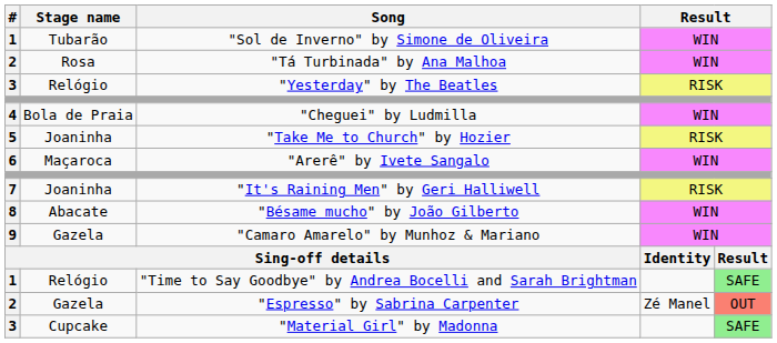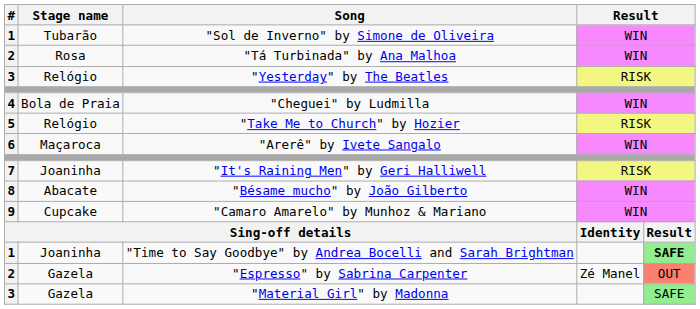"Take Me to Church" by Hozier | Stage name: Joaninha -> Relógio
"Camaro Amarelo" by Munhoz & Mariano | Stage name: Gazela -> Cupcake
"Time to Say Goodbye" by Andrea Bocelli and Sarah Brightman | Stage name: Relógio -> Joaninha
"Time to Say Goodbye" by Andrea Bocelli and Sarah Brightman | column 5: normal -> bold
"Material Girl" by Madonna | Stage name: Cupcake -> Gazela
